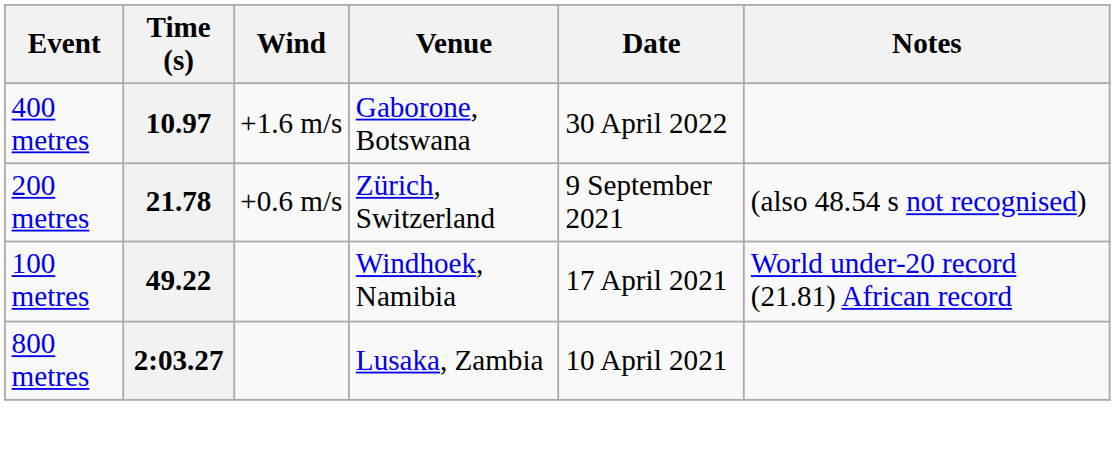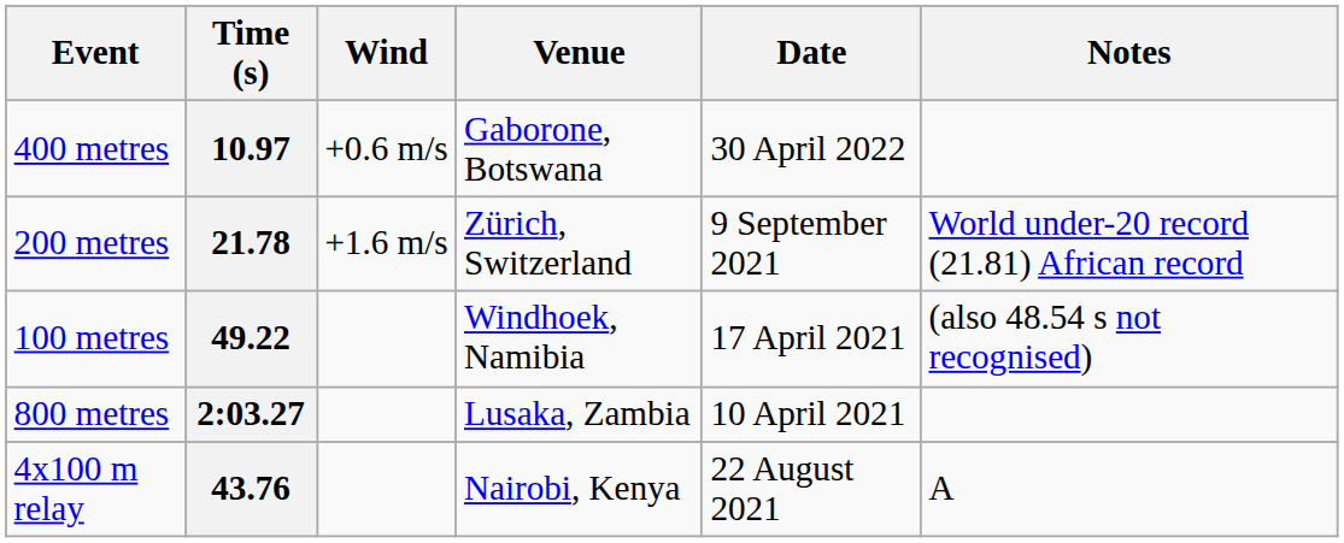10.97 | Wind: +1.6 m/s -> +0.6 m/s
21.78 | Wind: +0.6 m/s -> +1.6 m/s
21.78 | Notes: (also 48.54 s not recognised) -> World under-20 record (21.81) African record
49.22 | Notes: World under-20 record (21.81) African record -> (also 48.54 s not recognised)
+ row: 4x100 m relay | 43.76 | Nairobi, Kenya | 22 August 2021 | A
